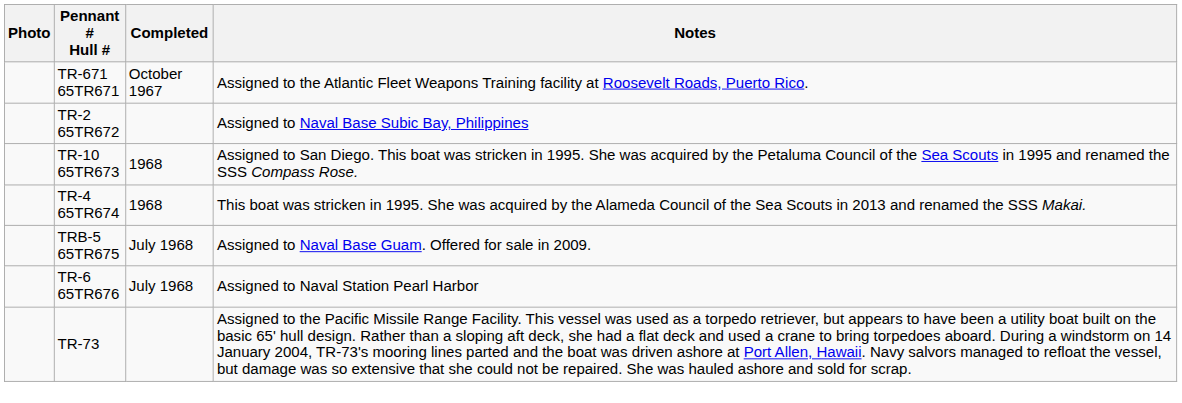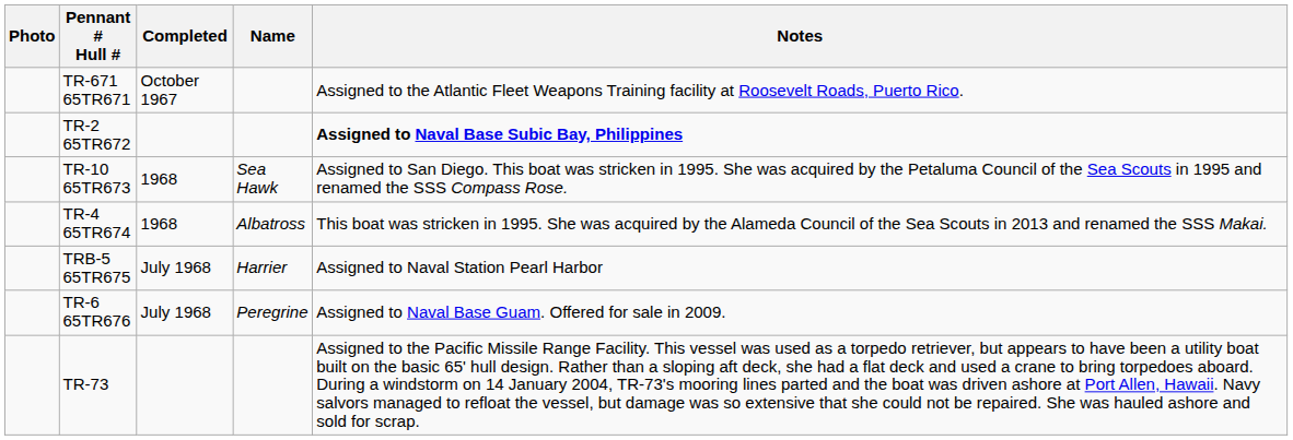+ column: Name | Sea Hawk | Albatross | Harrier | Peregrine
TR-2 65TR672 | Notes: normal -> bold
TRB-5 65TR675 | Notes: Assigned to Naval Base Guam. Offered for sale in 2009. -> Assigned to Naval Station Pearl Harbor
TR-6 65TR676 | Notes: Assigned to Naval Station Pearl Harbor -> Assigned to Naval Base Guam. Offered for sale in 2009.
